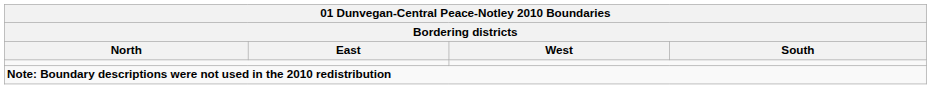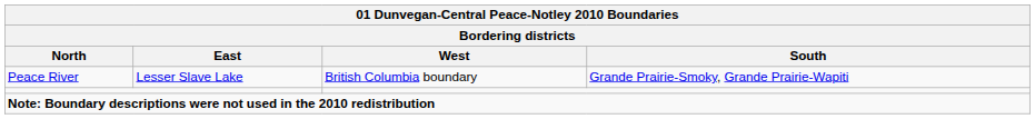+ row: Peace River | Lesser Slave Lake | British Columbia boundary | Grande Prairie-Smoky, Grande Prairie-Wapiti
